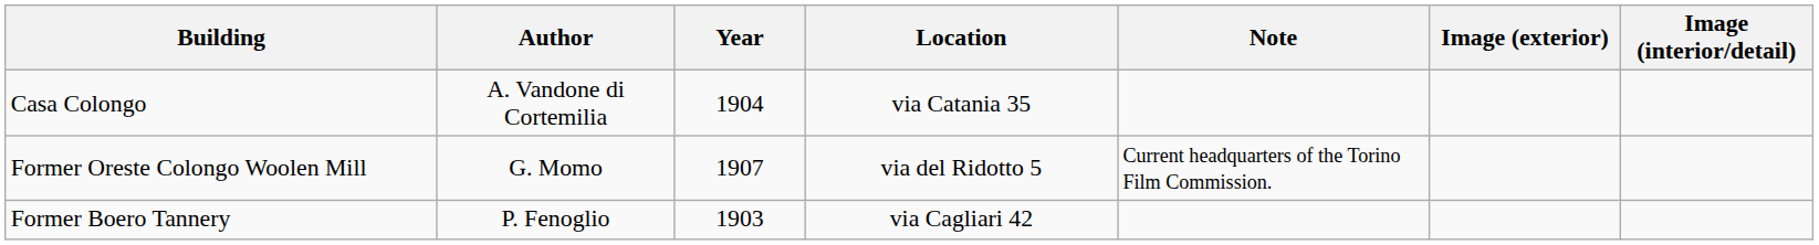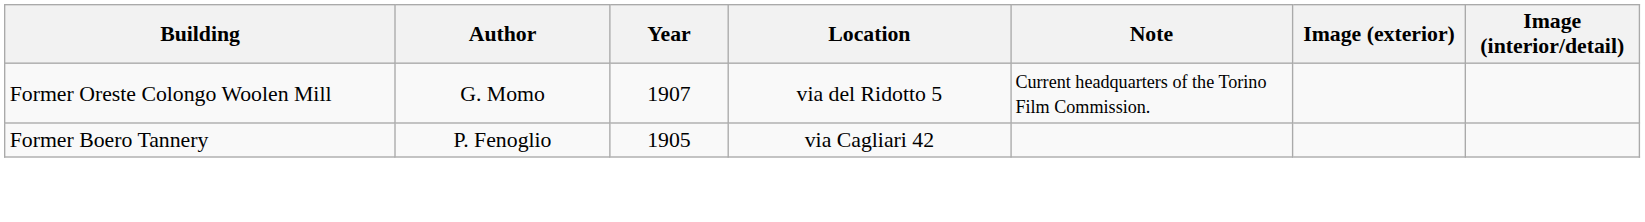- row: Casa Colongo | A. Vandone di Cortemilia | 1904 | via Catania 35
Former Boero Tannery | Year: 1903 -> 1905
